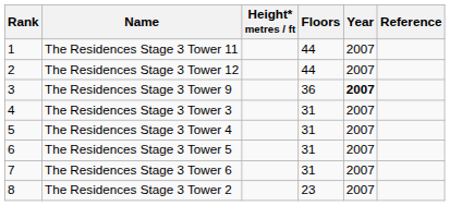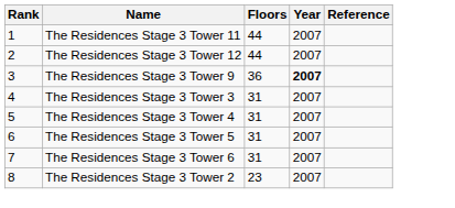- column: Height* metres / ft
